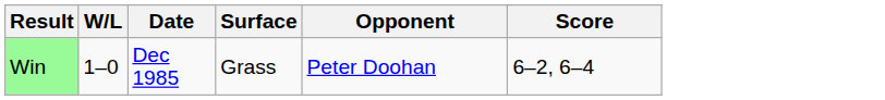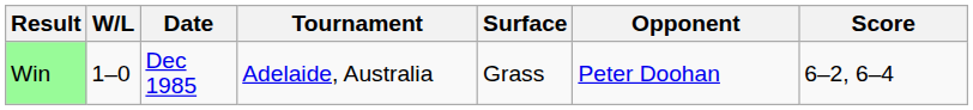+ column: Tournament | Adelaide, Australia
